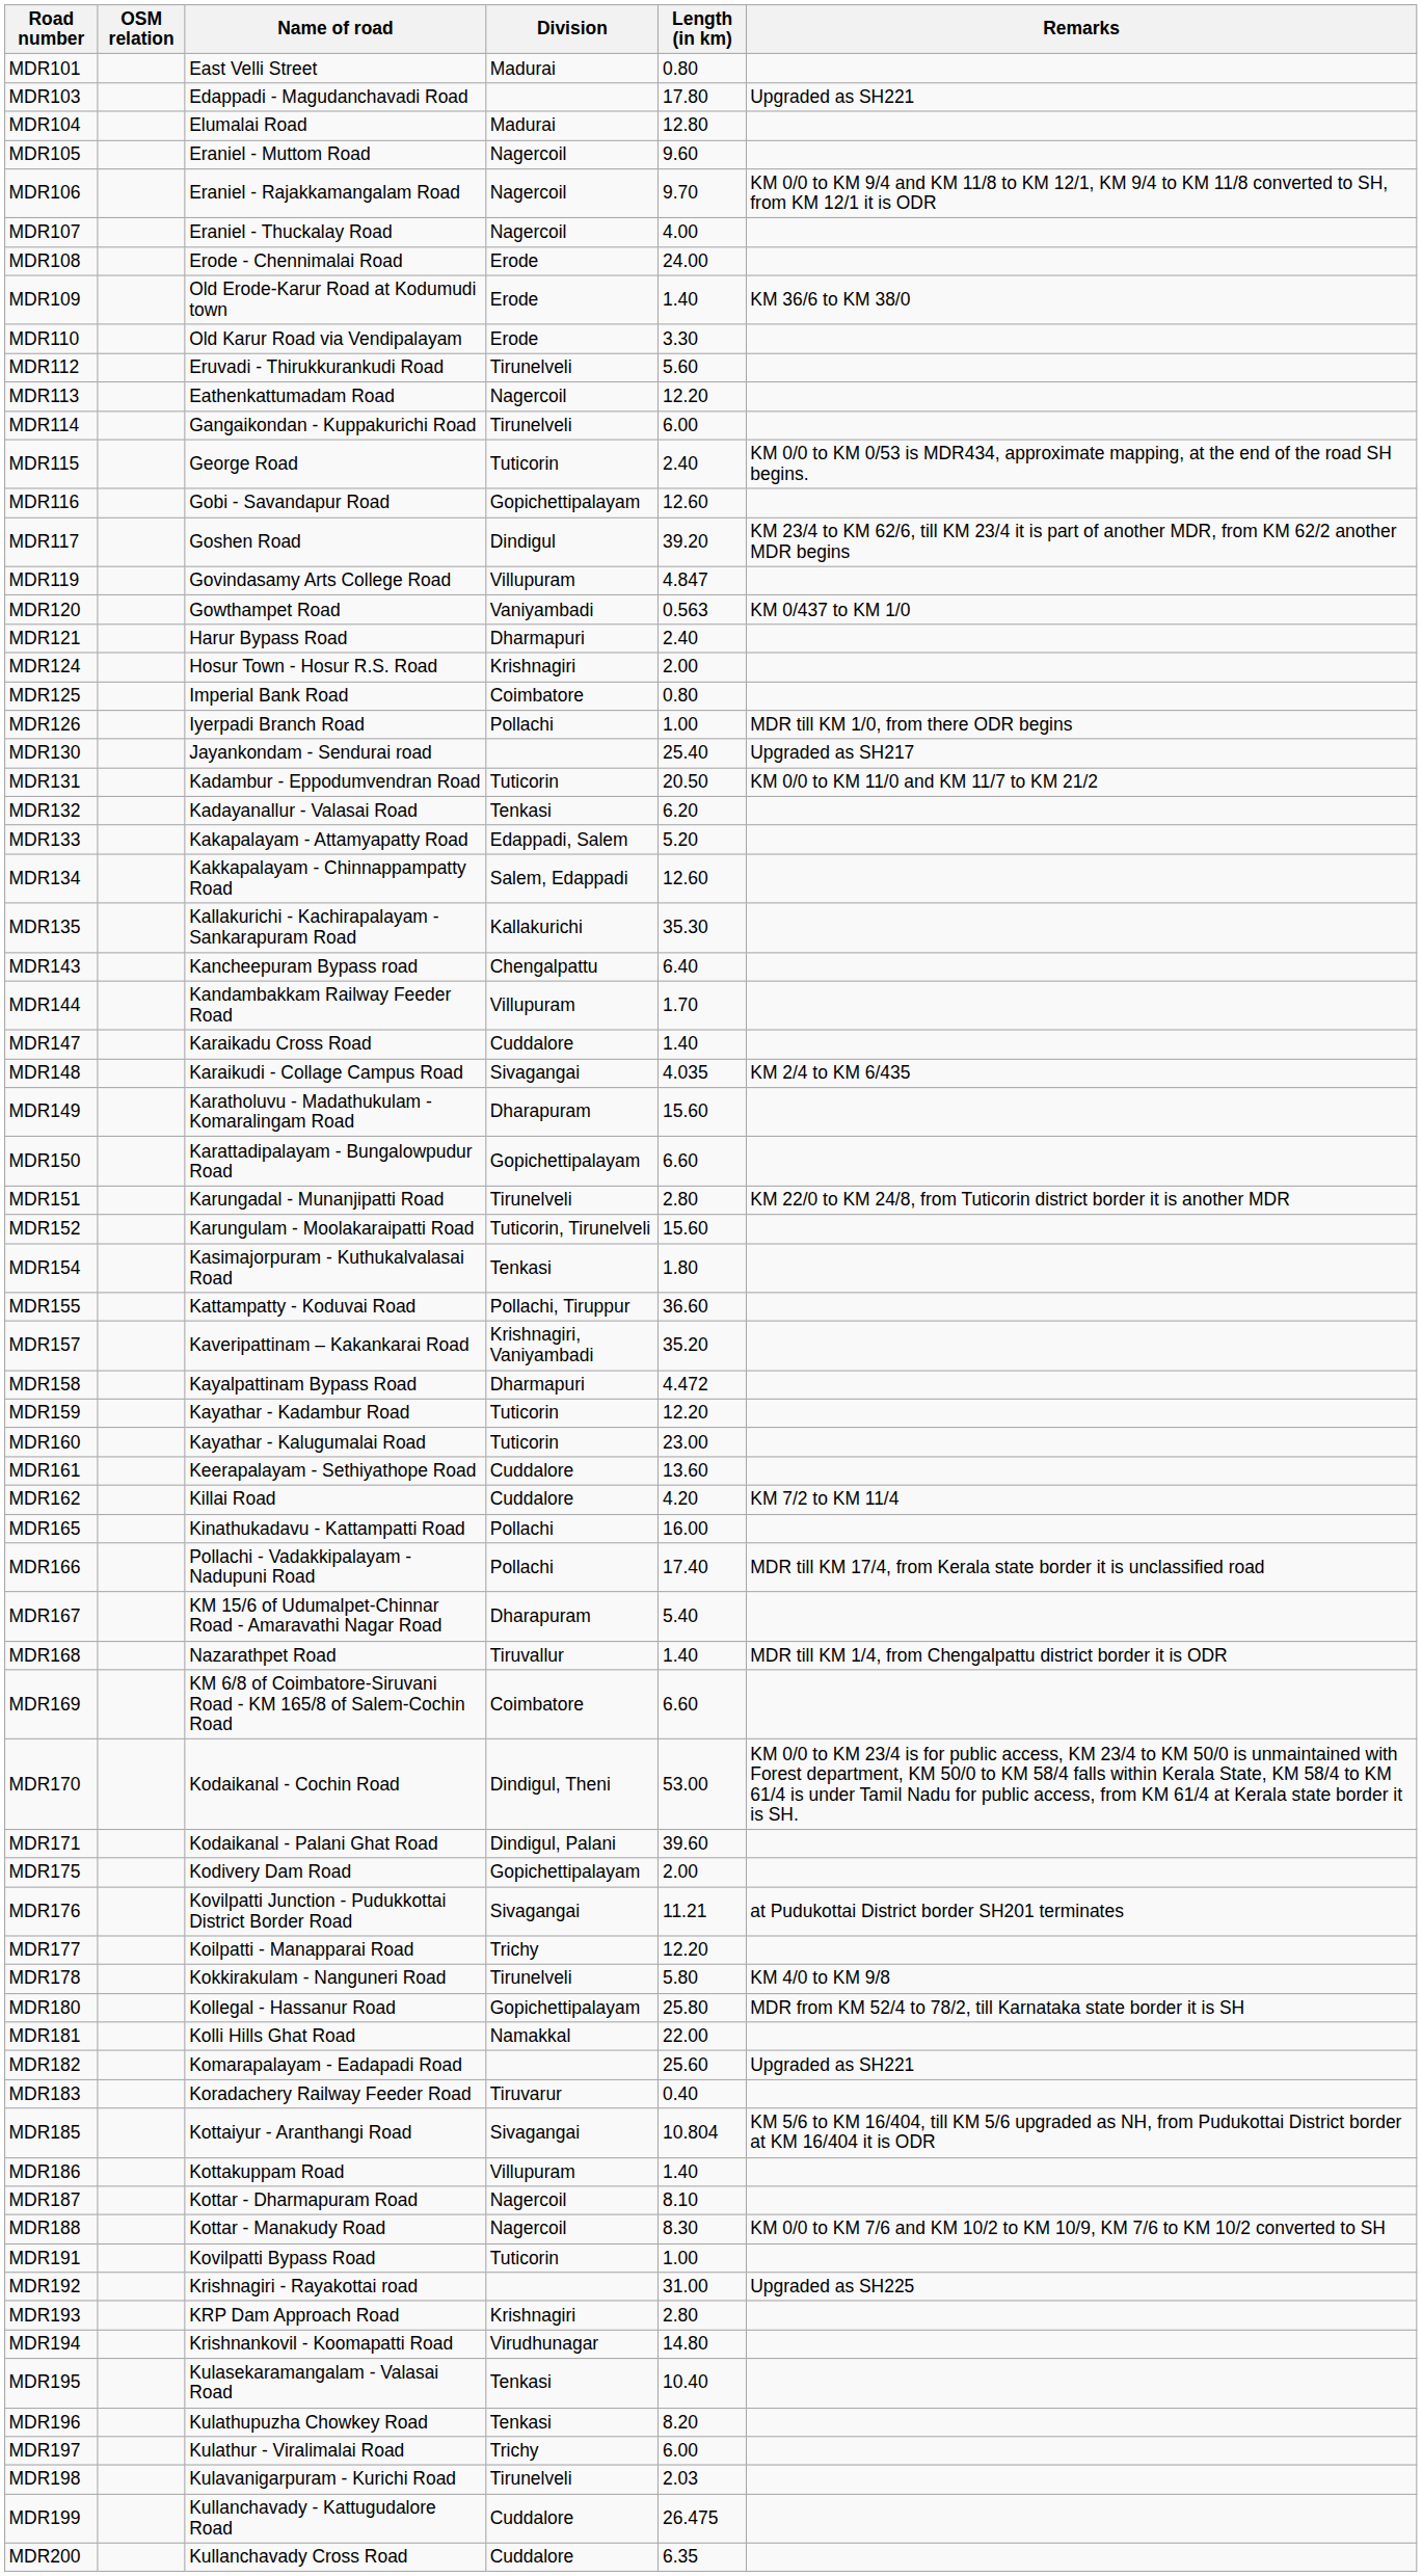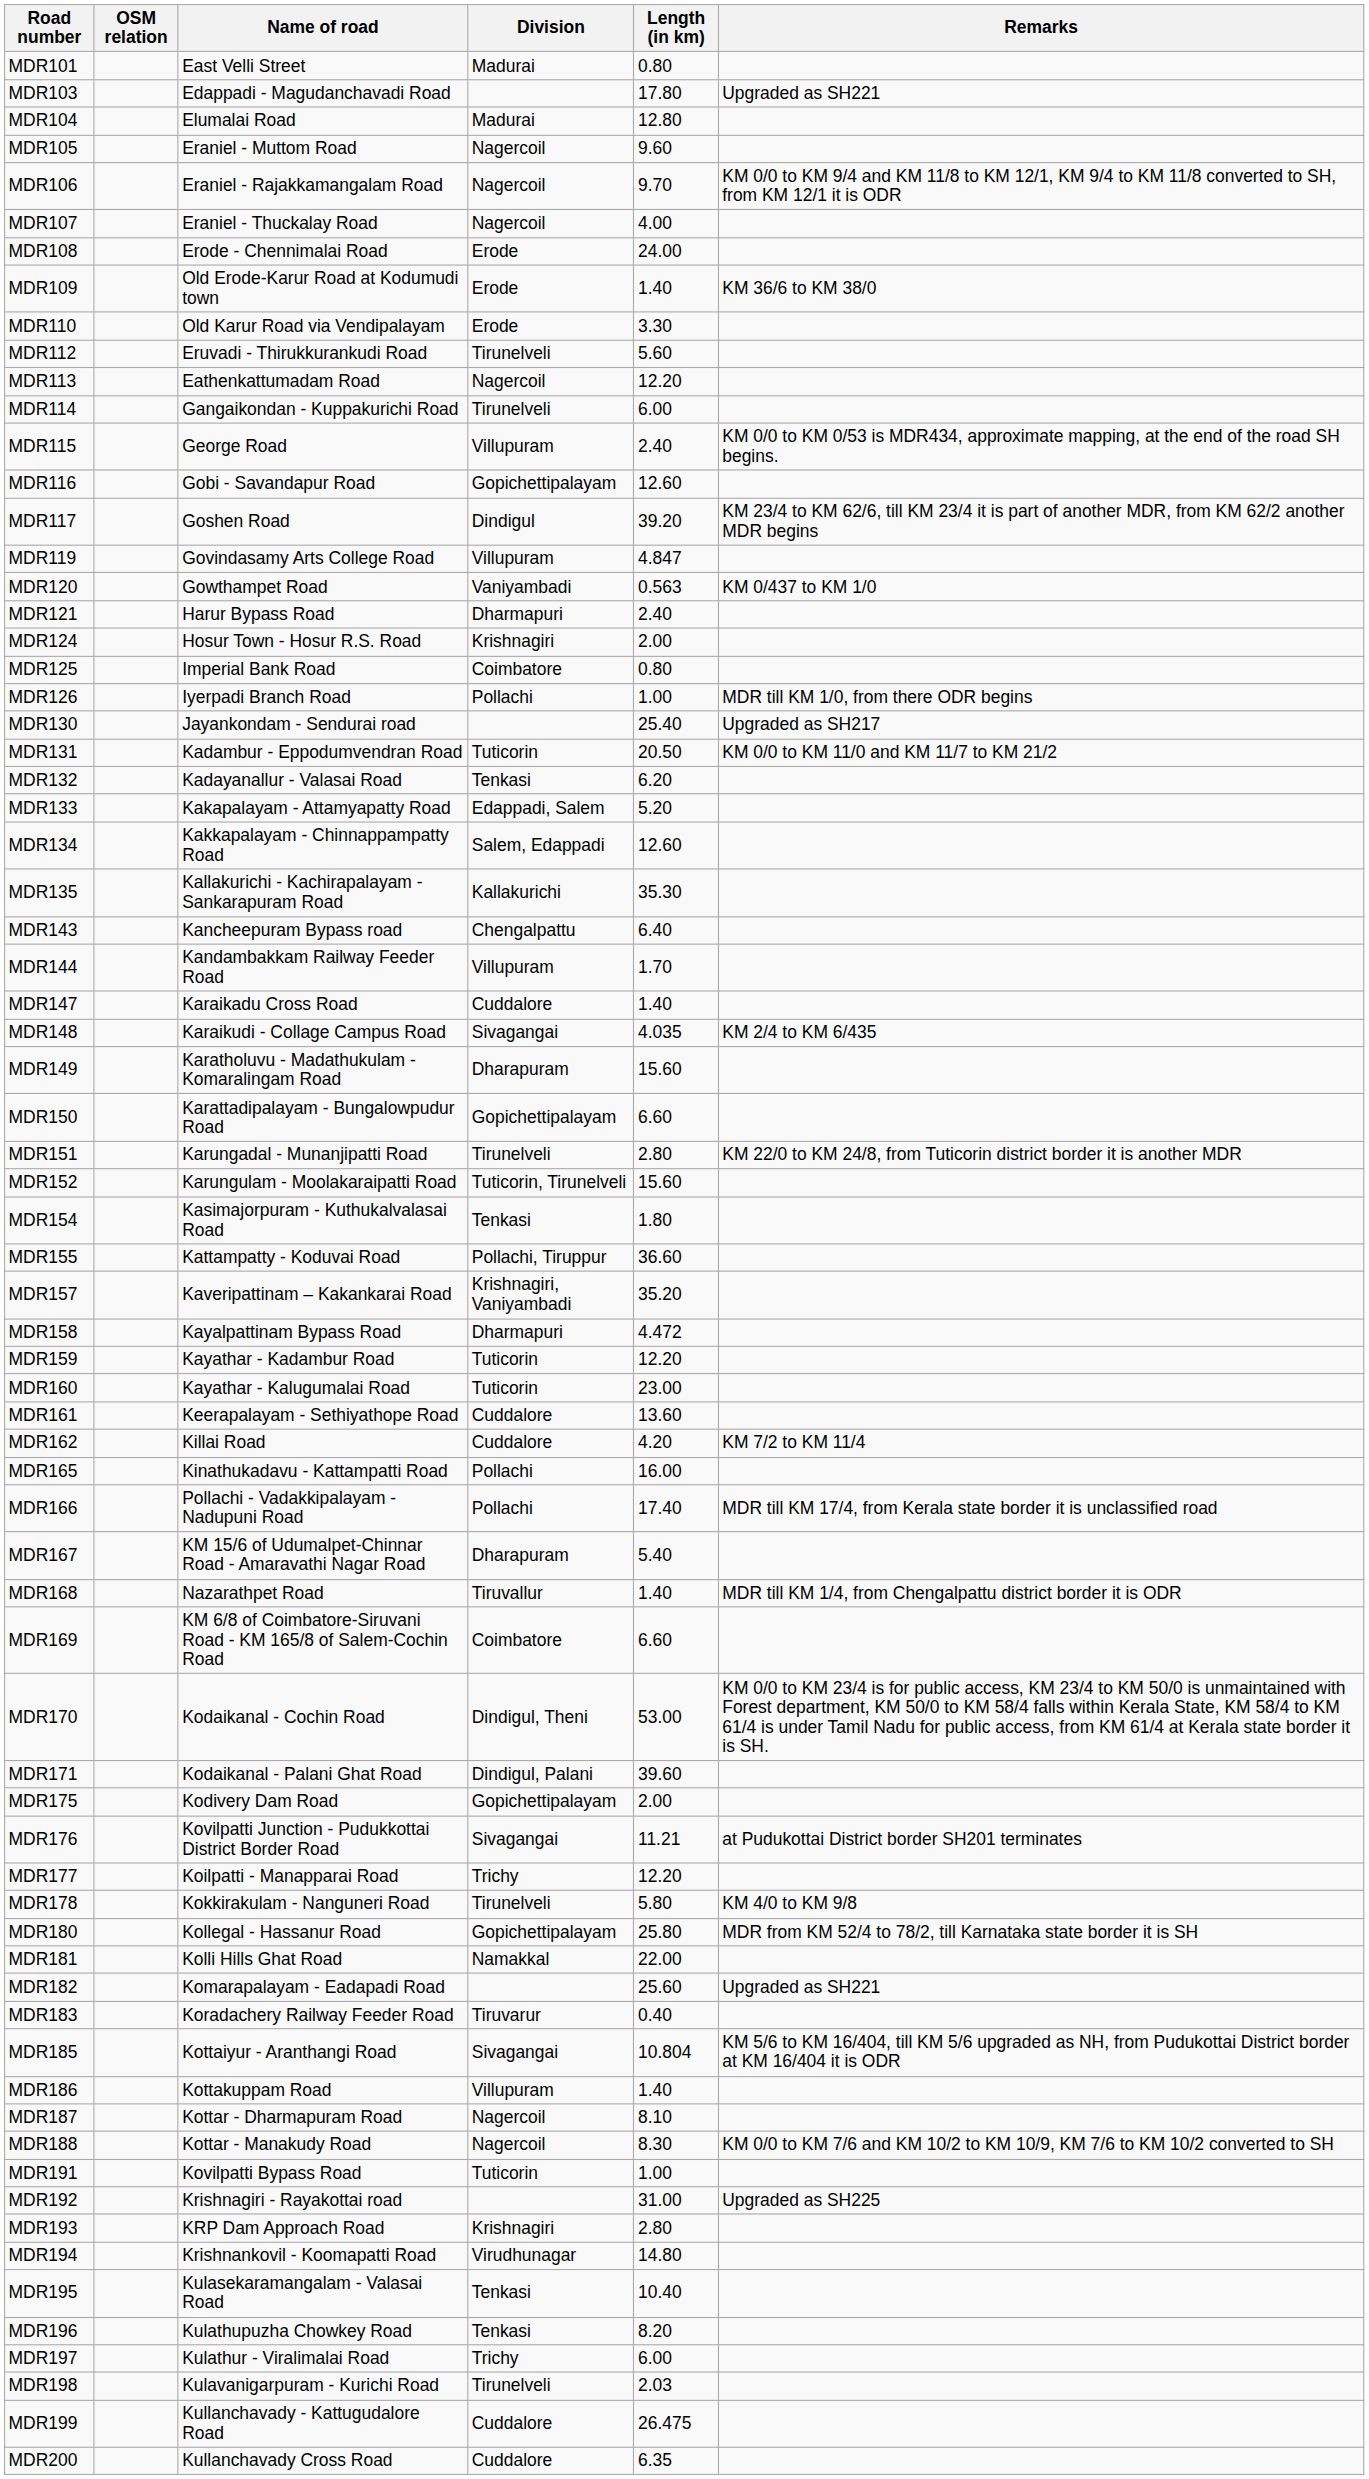MDR115 | Division: Tuticorin -> Villupuram
